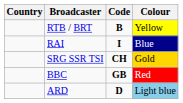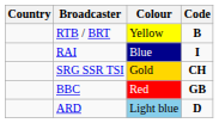columns swapped: Code <-> Colour
